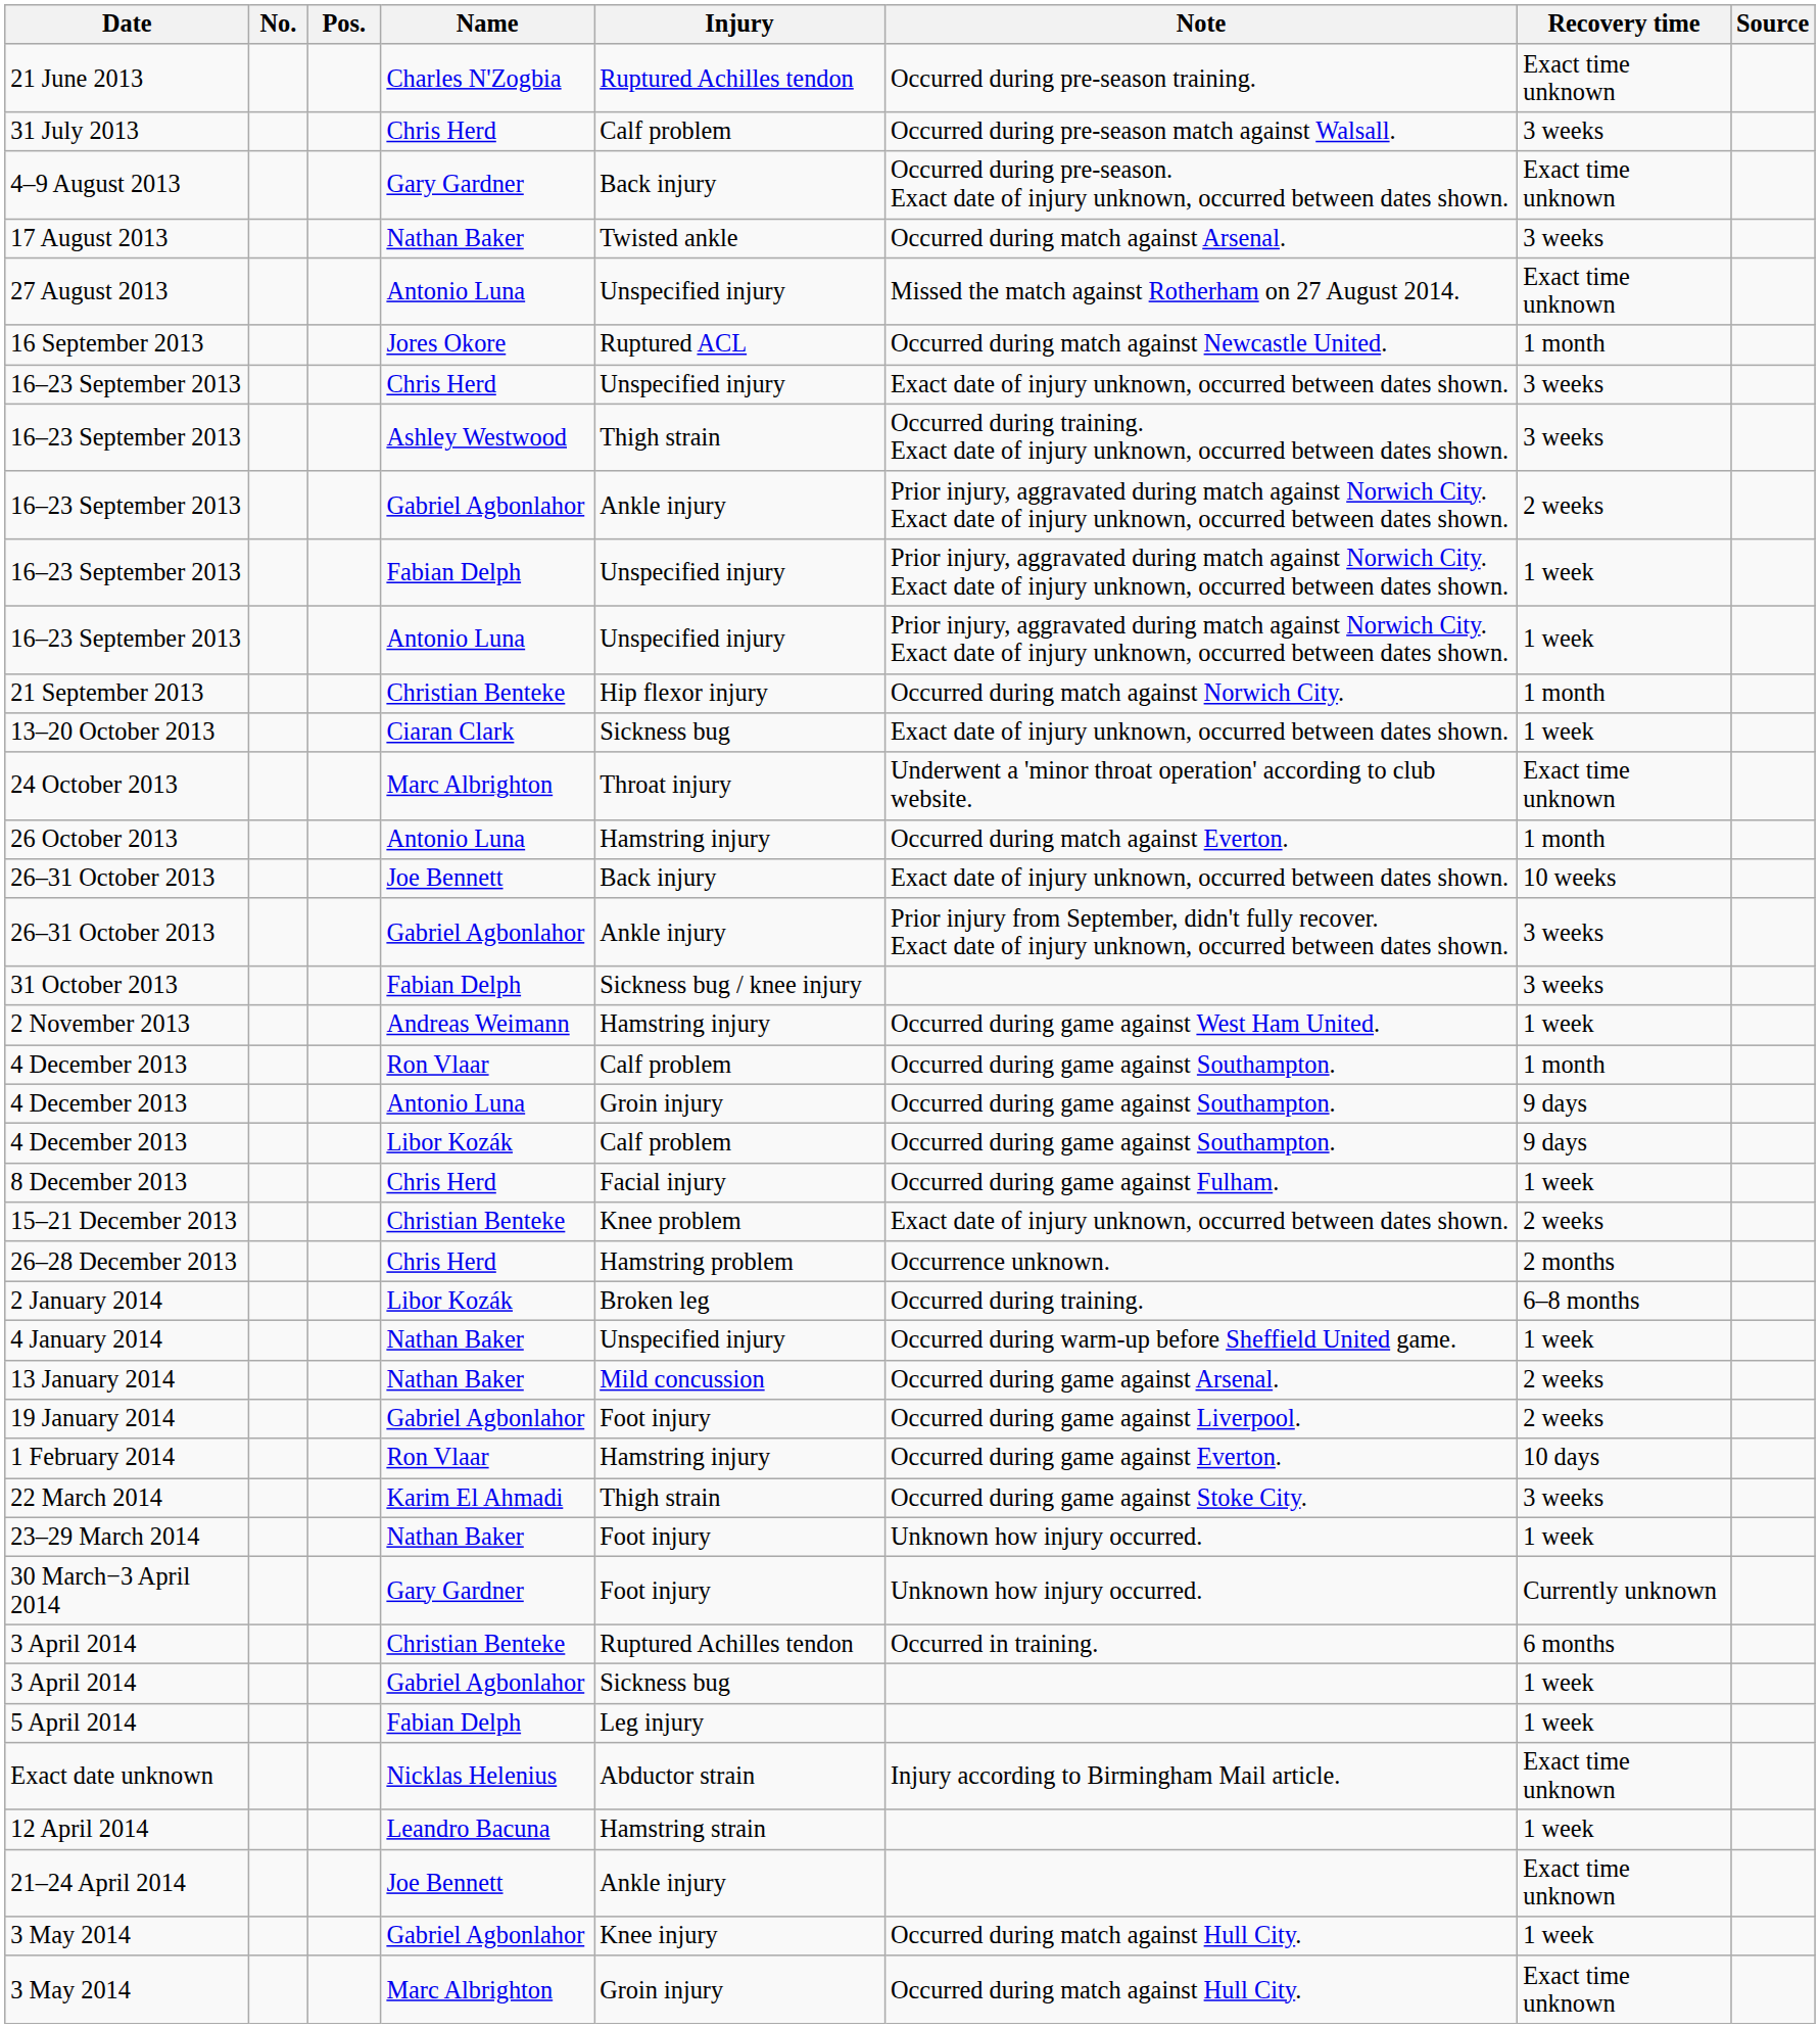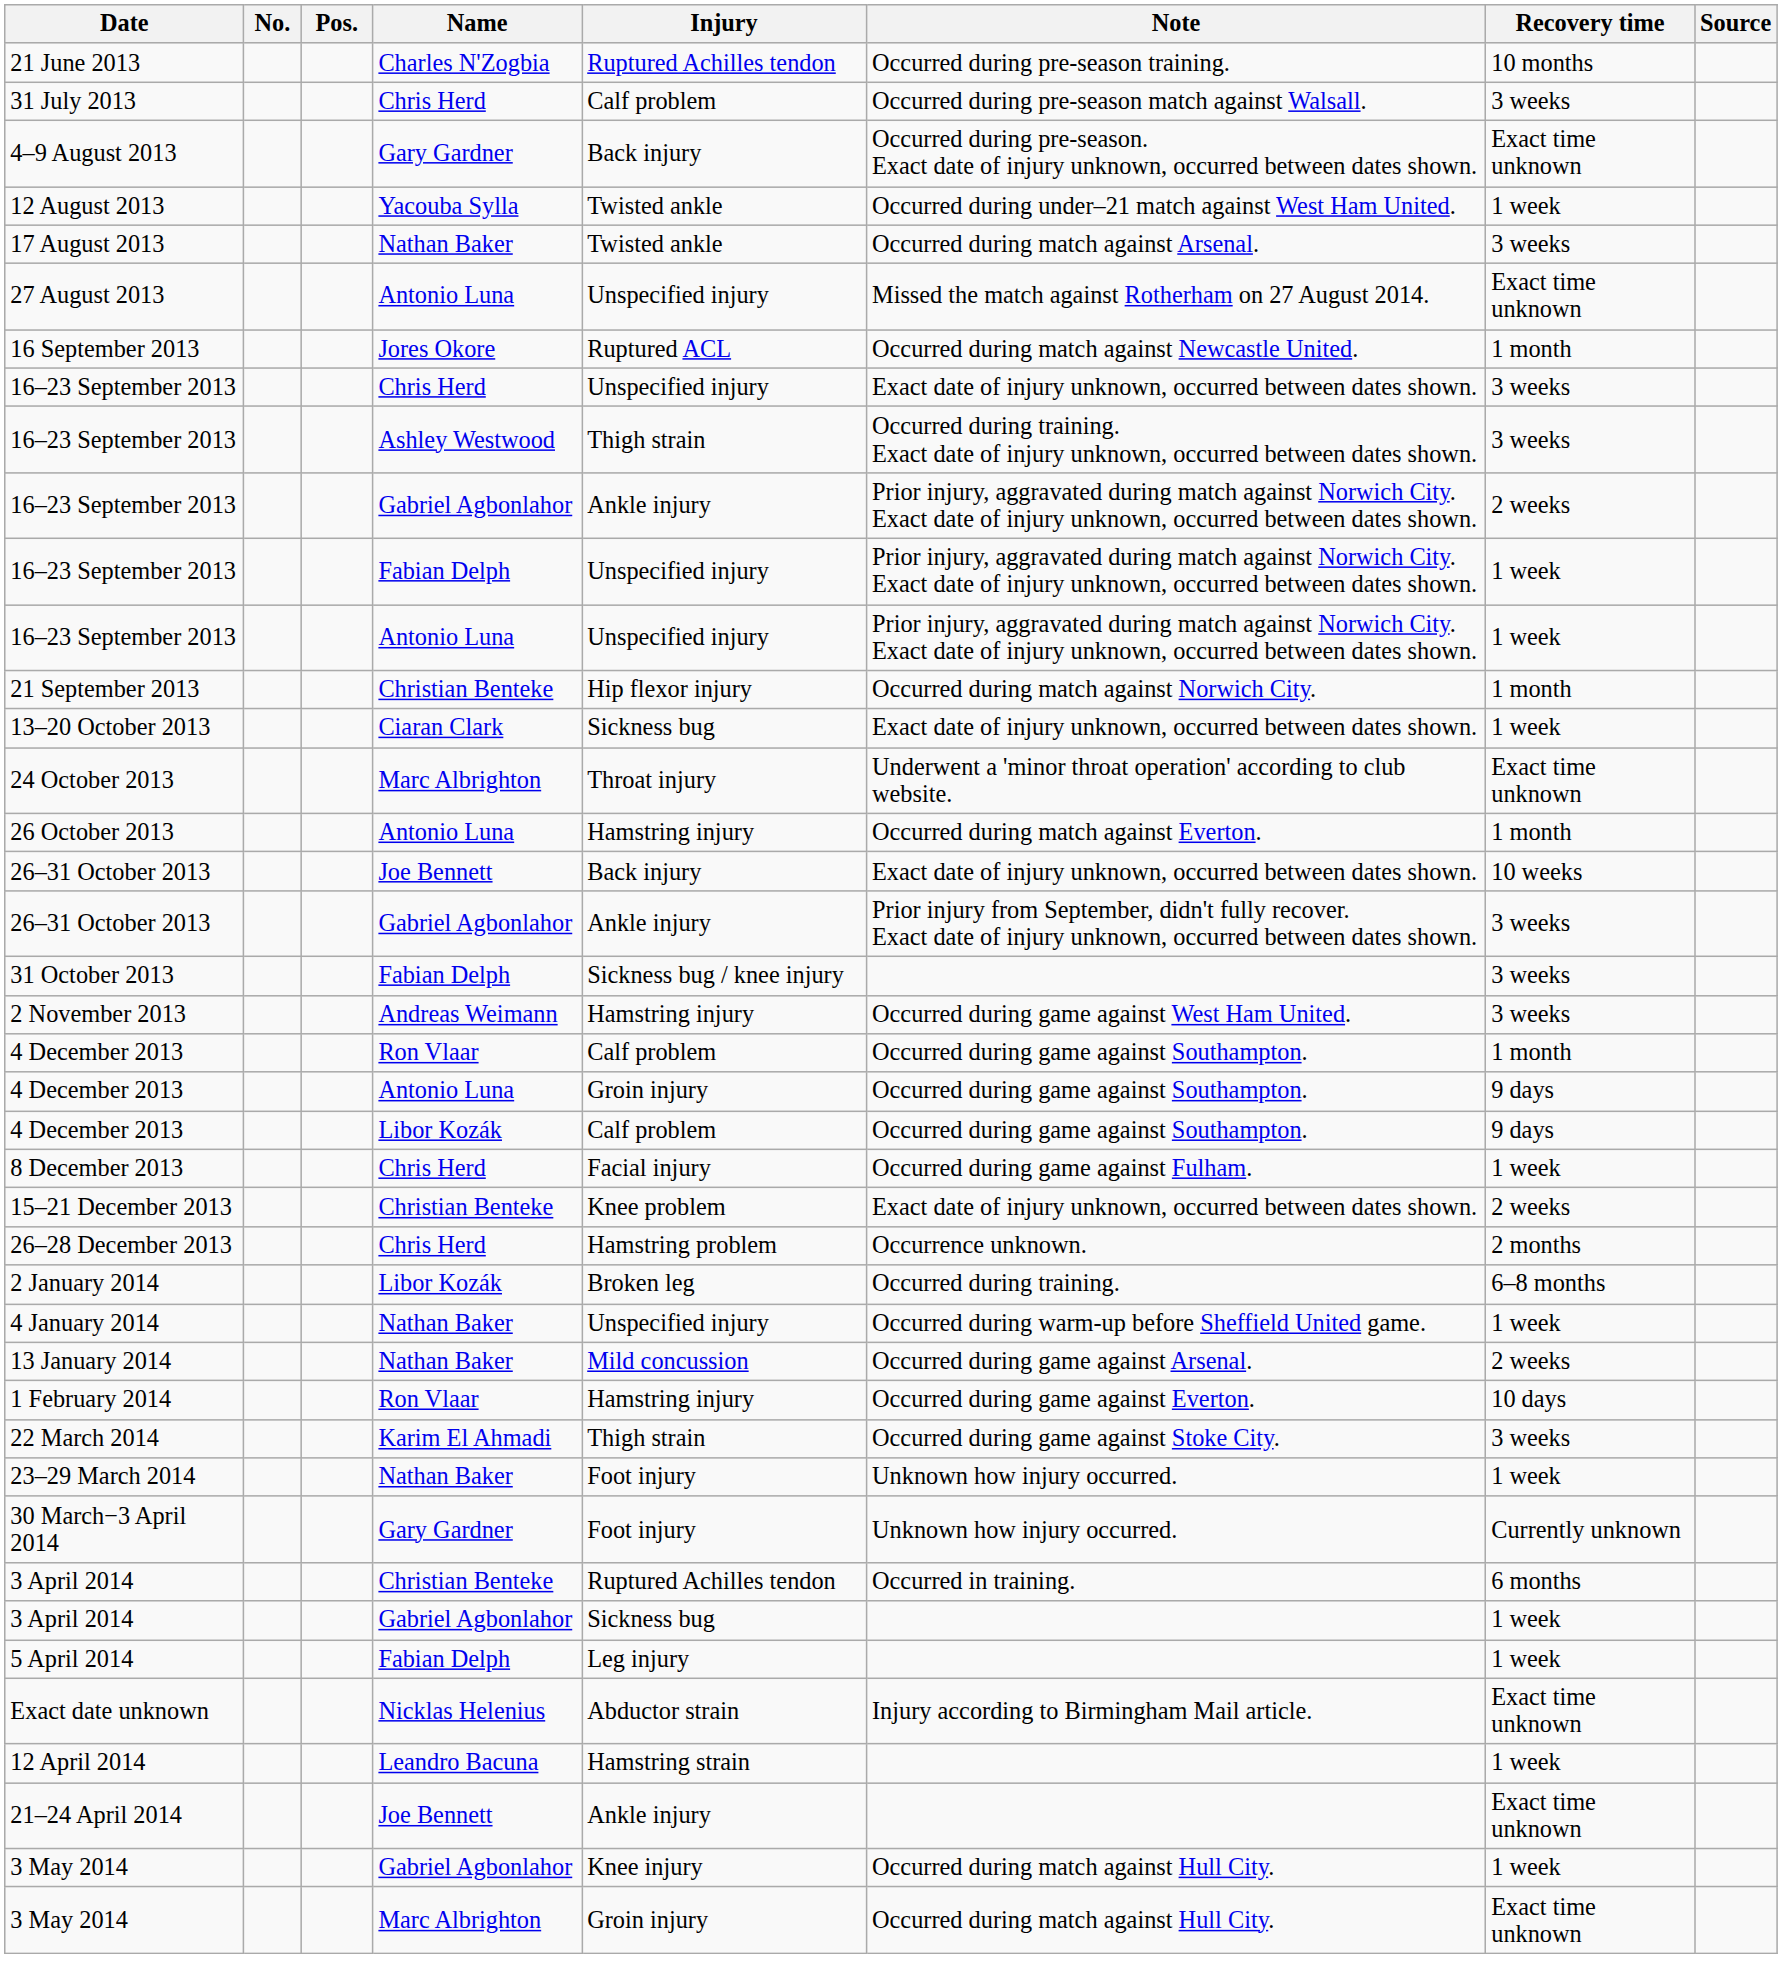21 June 2013 | Recovery time: Exact time unknown -> 10 months
+ row: 12 August 2013 | Yacouba Sylla | Twisted ankle | Occurred during under–21 match against West Ham United. | 1 week
2 November 2013 | Recovery time: 1 week -> 3 weeks
- row: 19 January 2014 | Gabriel Agbonlahor | Foot injury | Occurred during game against Liverpool. | 2 weeks
